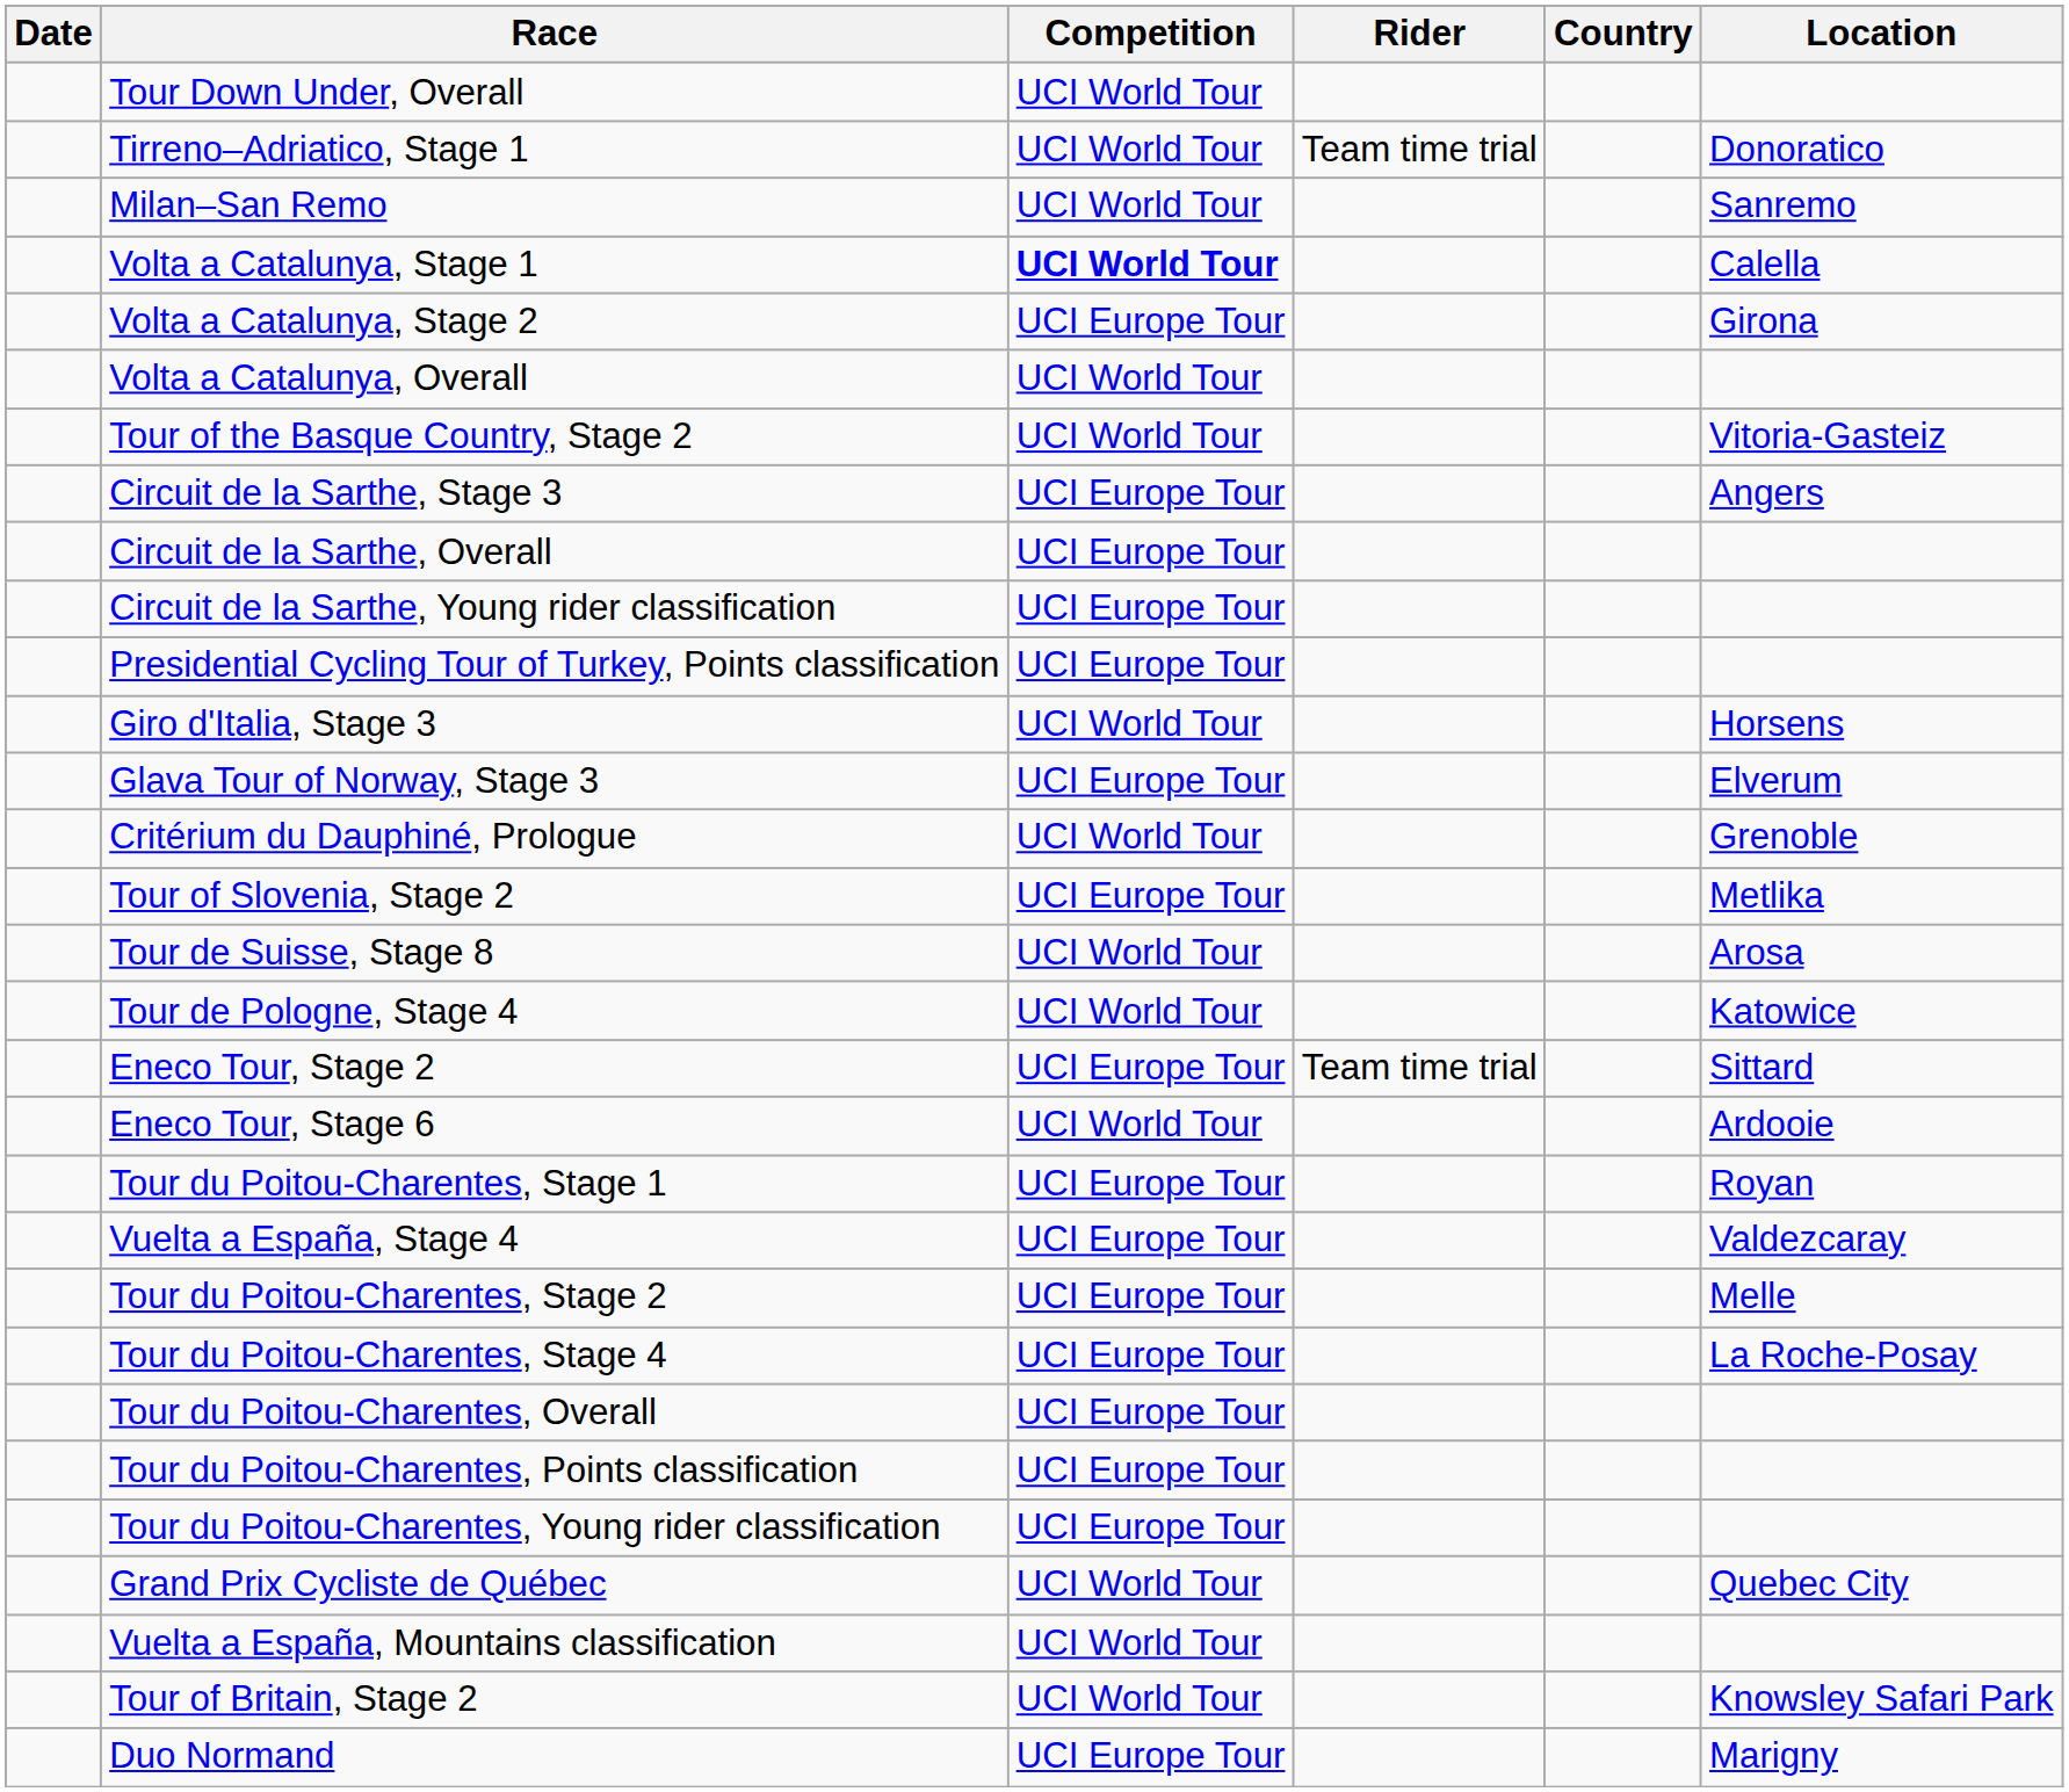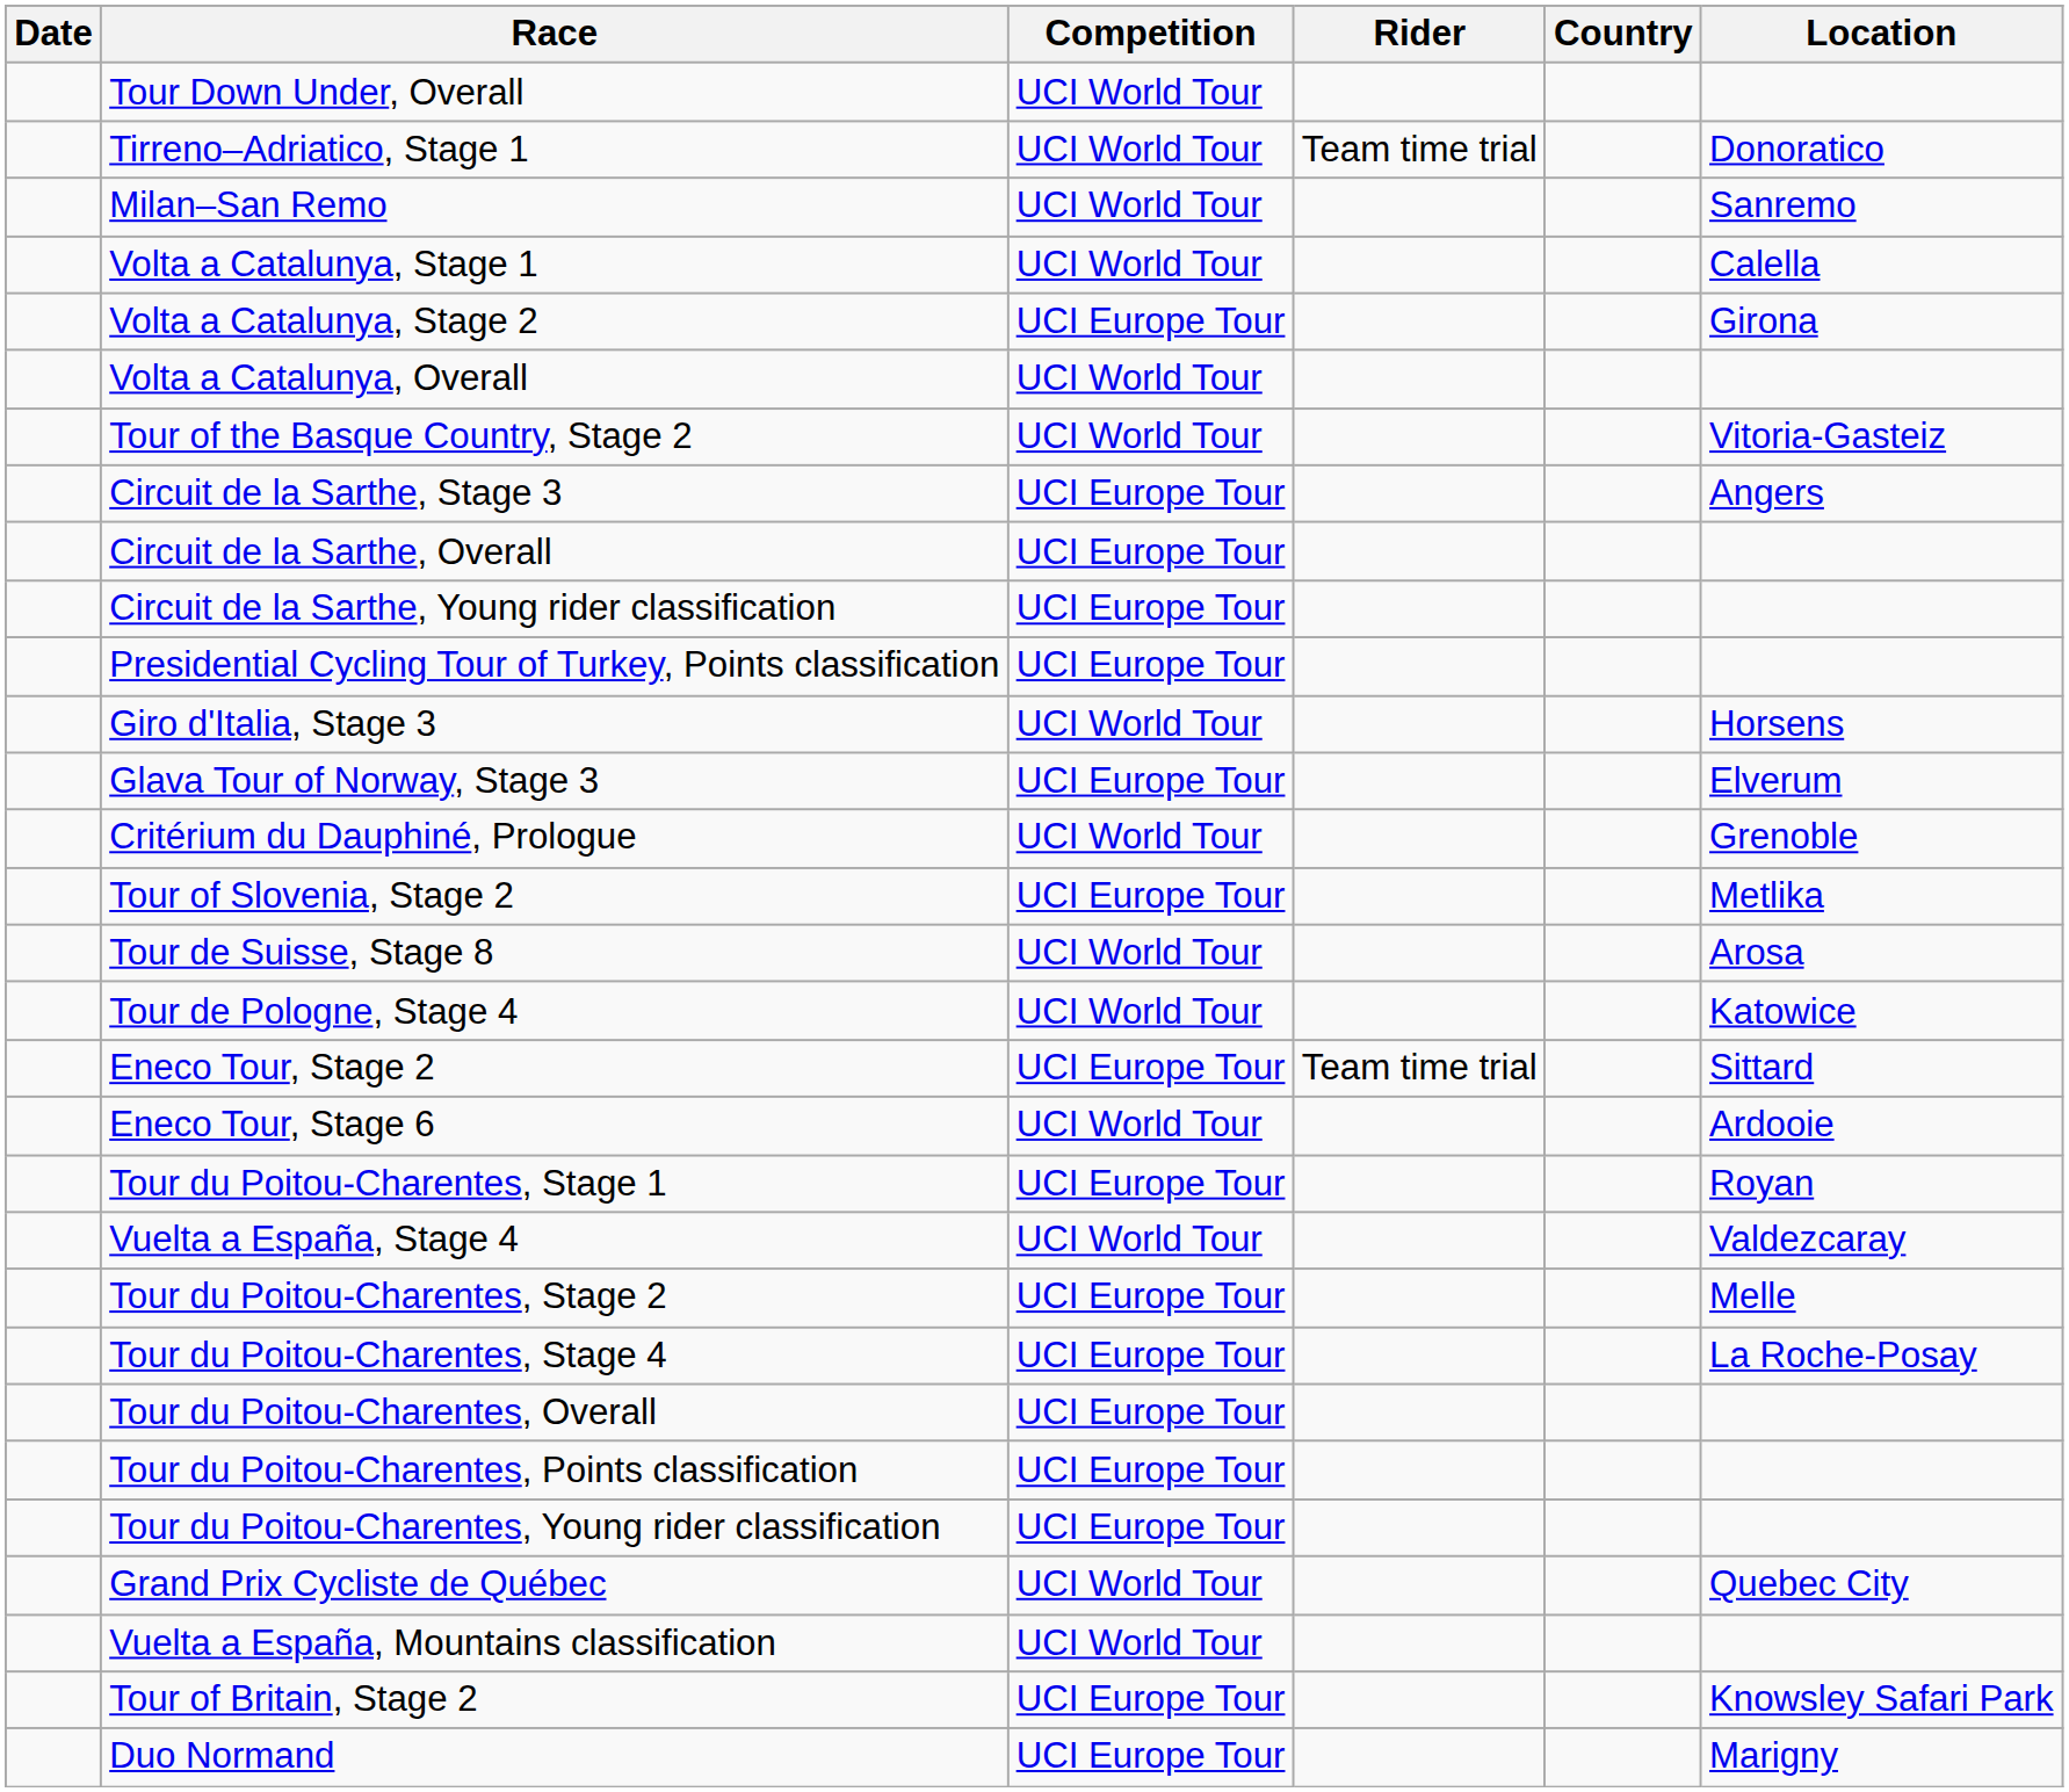Volta a Catalunya, Stage 1 | Competition: bold -> normal
Vuelta a España, Stage 4 | Competition: UCI Europe Tour -> UCI World Tour
Tour of Britain, Stage 2 | Competition: UCI World Tour -> UCI Europe Tour
